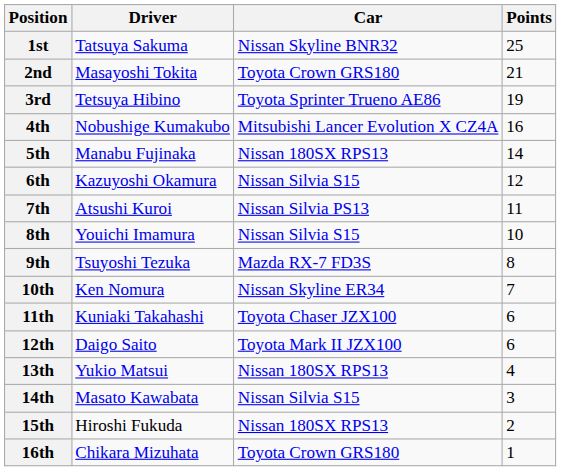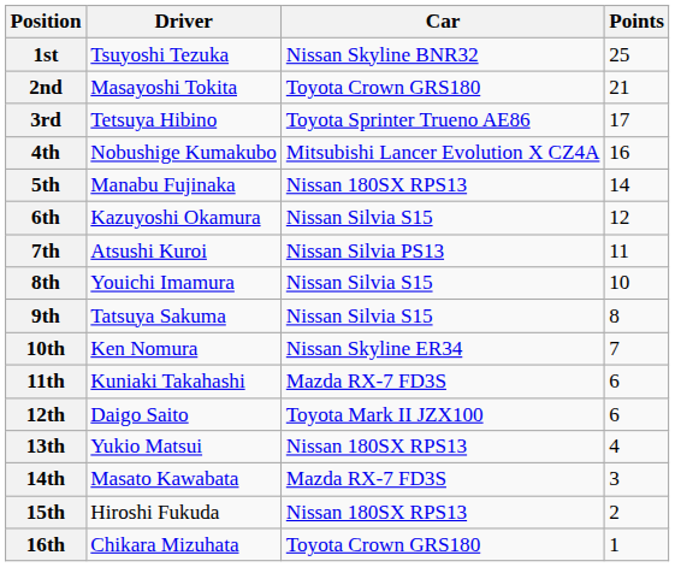1st | Driver: Tatsuya Sakuma -> Tsuyoshi Tezuka
3rd | Points: 19 -> 17
9th | Driver: Tsuyoshi Tezuka -> Tatsuya Sakuma
9th | Car: Mazda RX-7 FD3S -> Nissan Silvia S15
11th | Car: Toyota Chaser JZX100 -> Mazda RX-7 FD3S
14th | Car: Nissan Silvia S15 -> Mazda RX-7 FD3S
